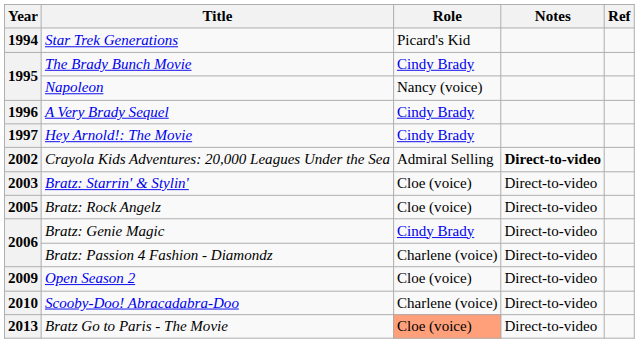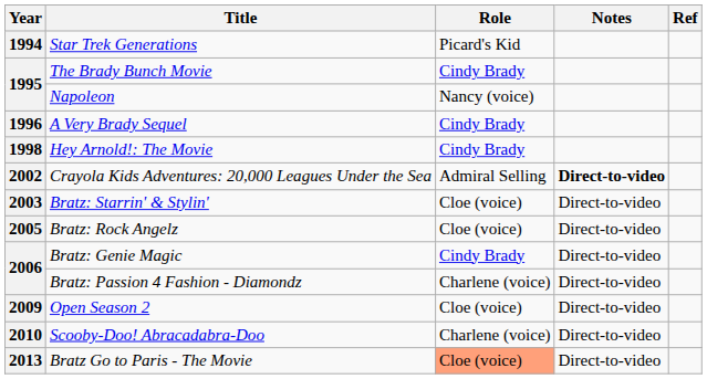Hey Arnold!: The Movie | Year: 1997 -> 1998
